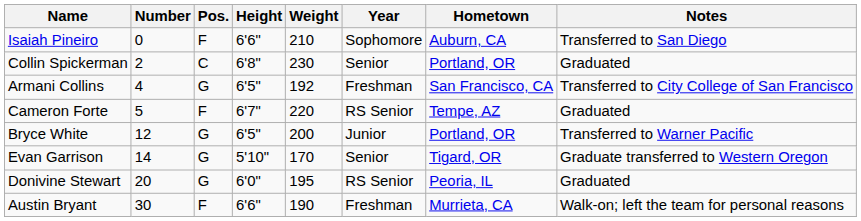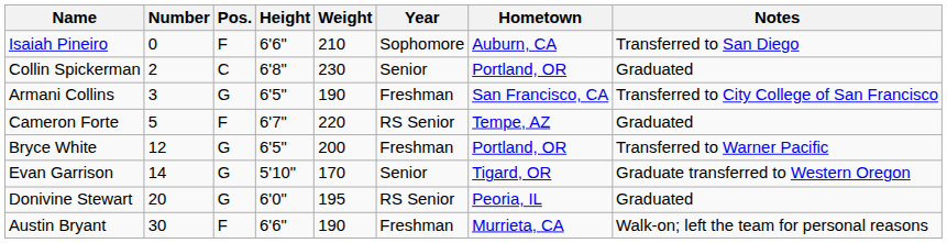Armani Collins | Number: 4 -> 3
Armani Collins | Weight: 192 -> 190
Bryce White | Year: Junior -> Freshman
